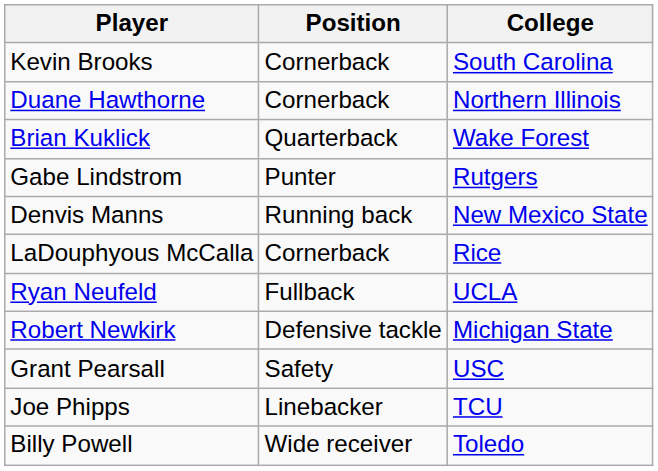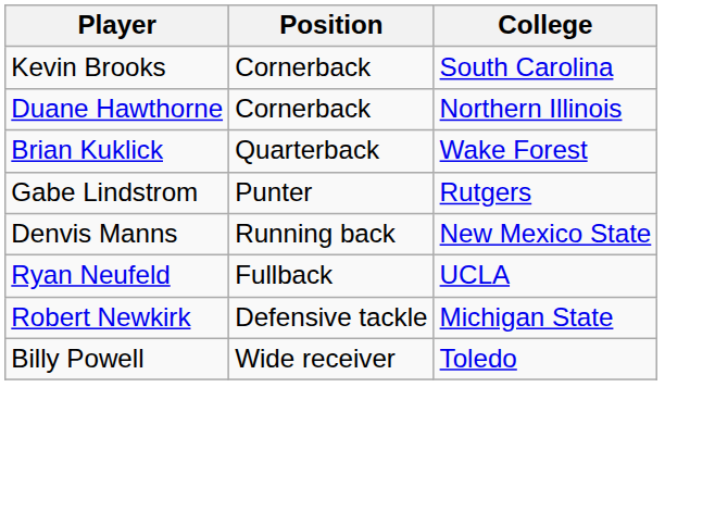- row: LaDouphyous McCalla | Cornerback | Rice
- row: Grant Pearsall | Safety | USC
- row: Joe Phipps | Linebacker | TCU
